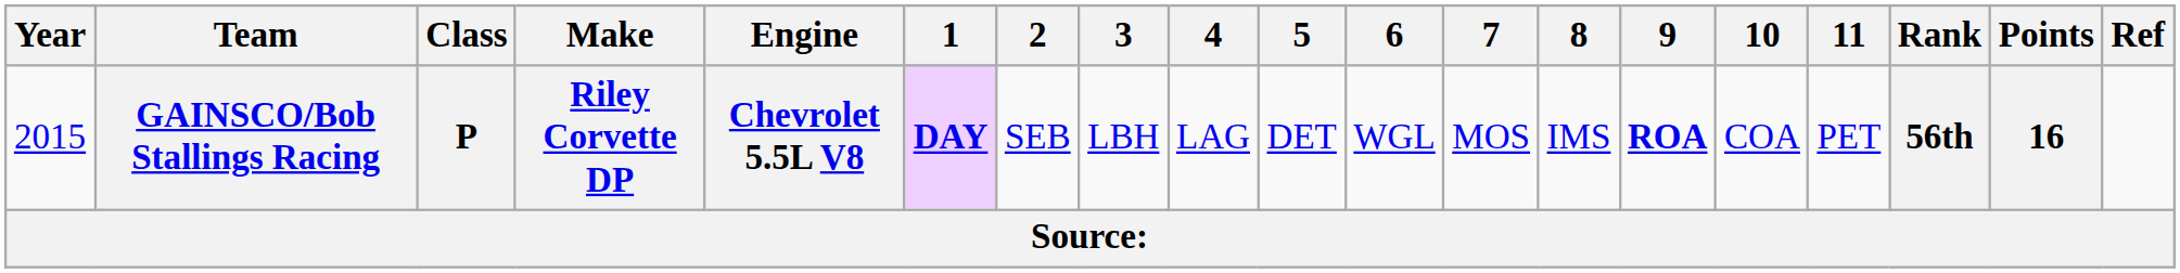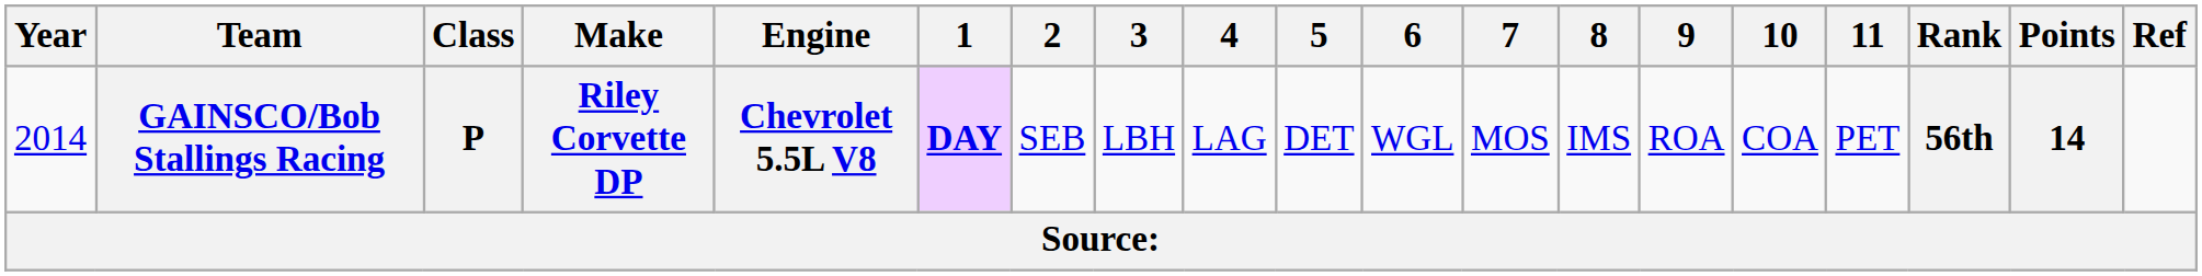GAINSCO/Bob Stallings Racing | Year: 2015 -> 2014
GAINSCO/Bob Stallings Racing | 9: bold -> normal
GAINSCO/Bob Stallings Racing | Points: 16 -> 14
